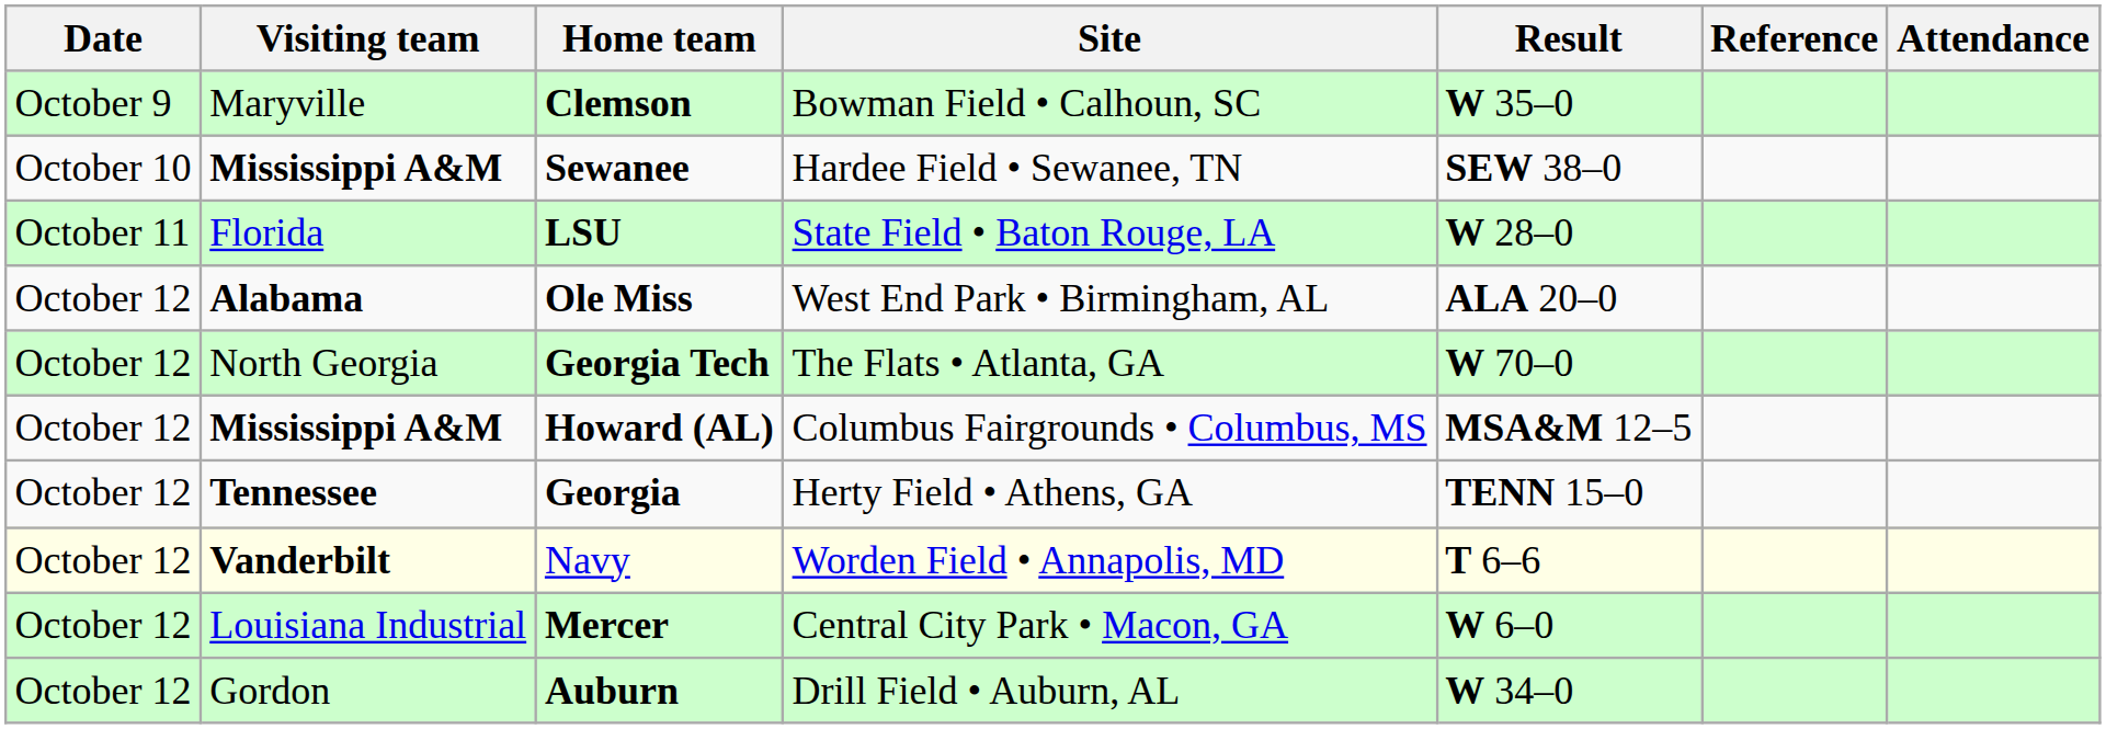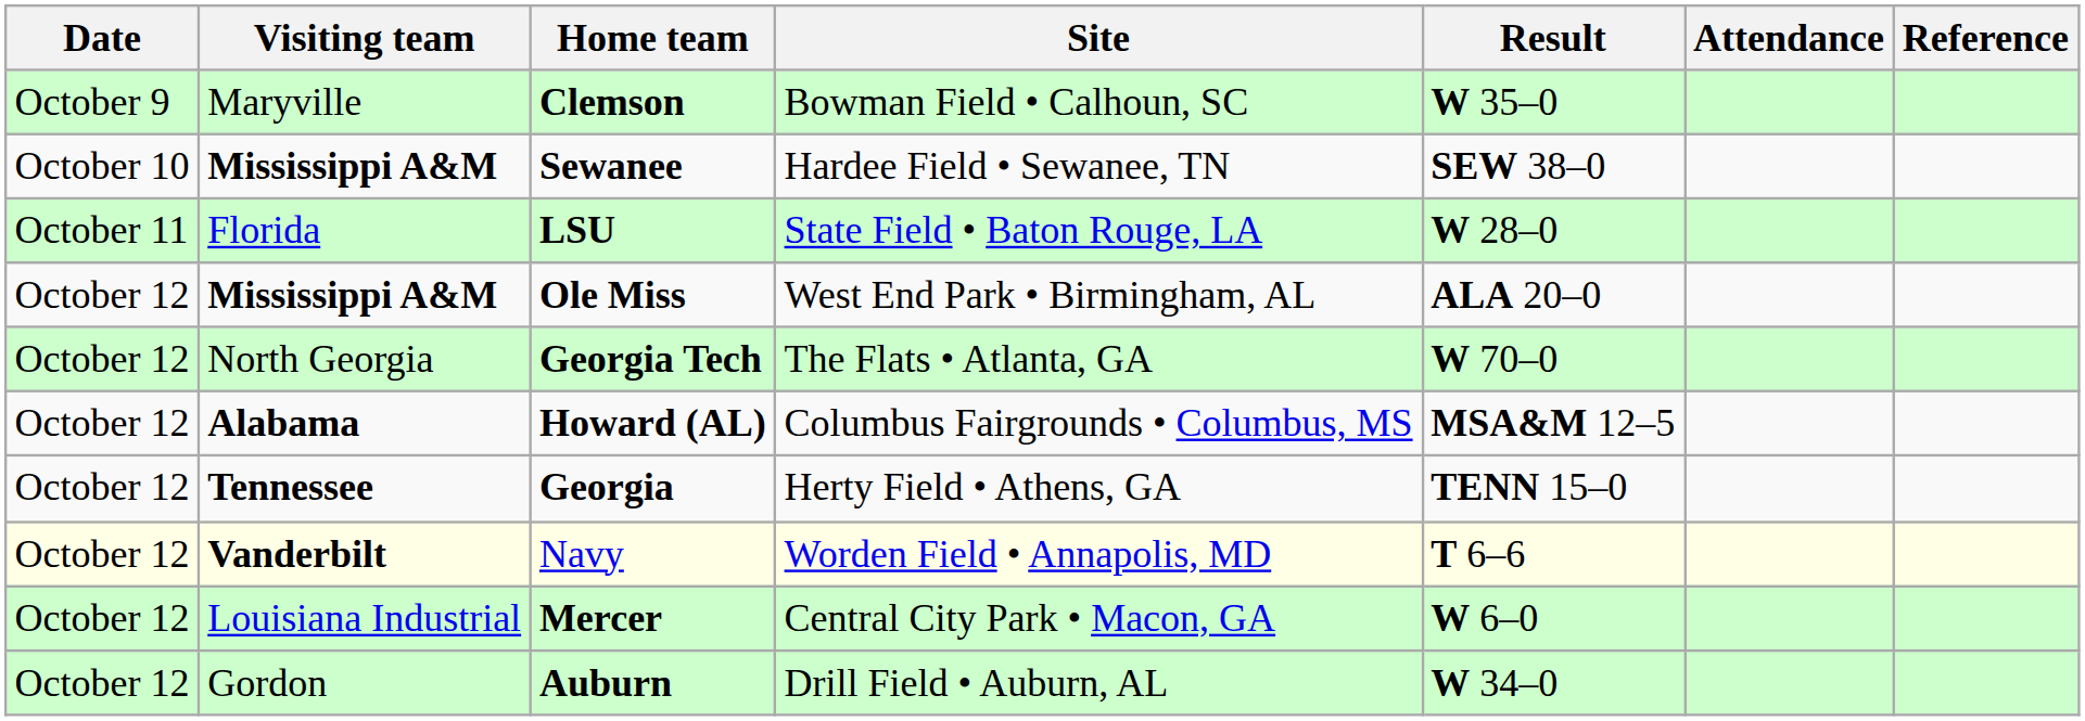columns swapped: Attendance <-> Reference
Ole Miss | Visiting team: Alabama -> Mississippi A&M
Howard (AL) | Visiting team: Mississippi A&M -> Alabama
